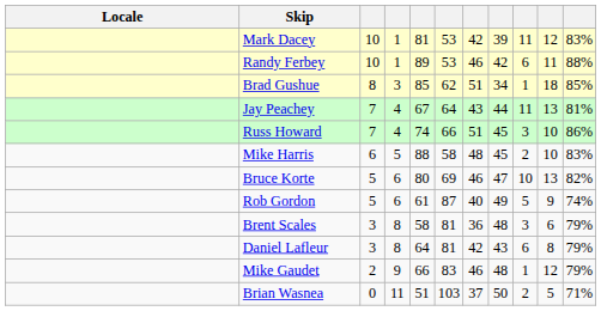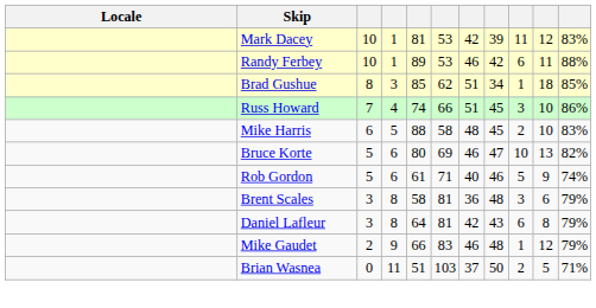- row: Jay Peachey | 7 | 4 | 67 | 64 | 43 | 44 | 11 | 13 | 81%
Rob Gordon | column 6: 87 -> 71
Rob Gordon | column 8: 49 -> 46
